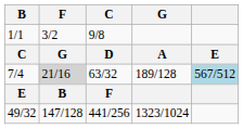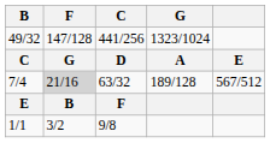rows swapped: 49/32 <-> 1/1
7/4 | column 5: lightblue background -> no background
